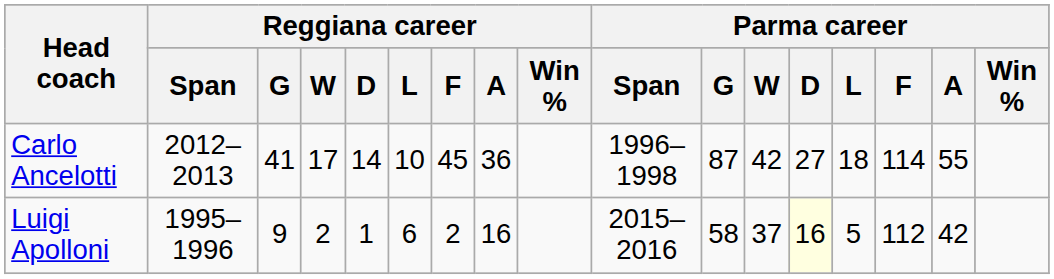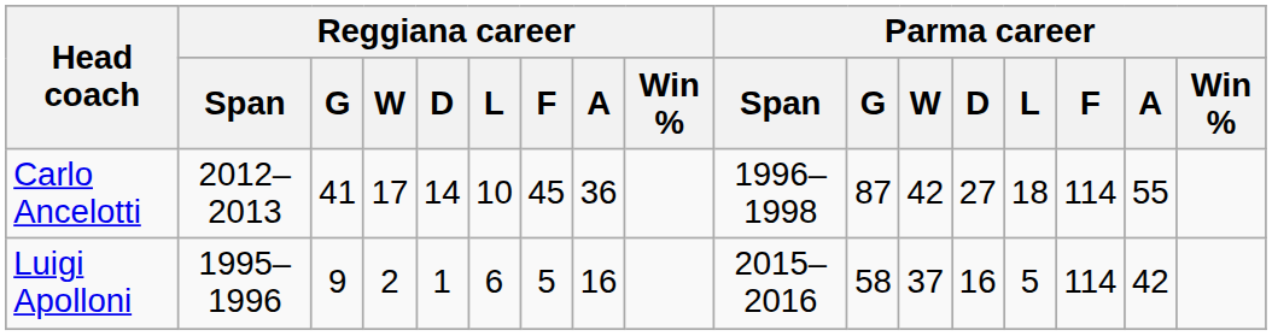Luigi Apolloni | Reggiana career / F: 2 -> 5
Luigi Apolloni | Parma career / D: lightyellow background -> no background
Luigi Apolloni | Parma career / F: 112 -> 114
